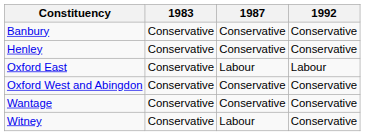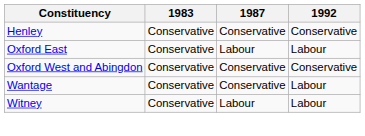- row: Banbury | Conservative | Conservative | Conservative
Wantage | 1992: Conservative -> Labour
Witney | 1992: Conservative -> Labour
